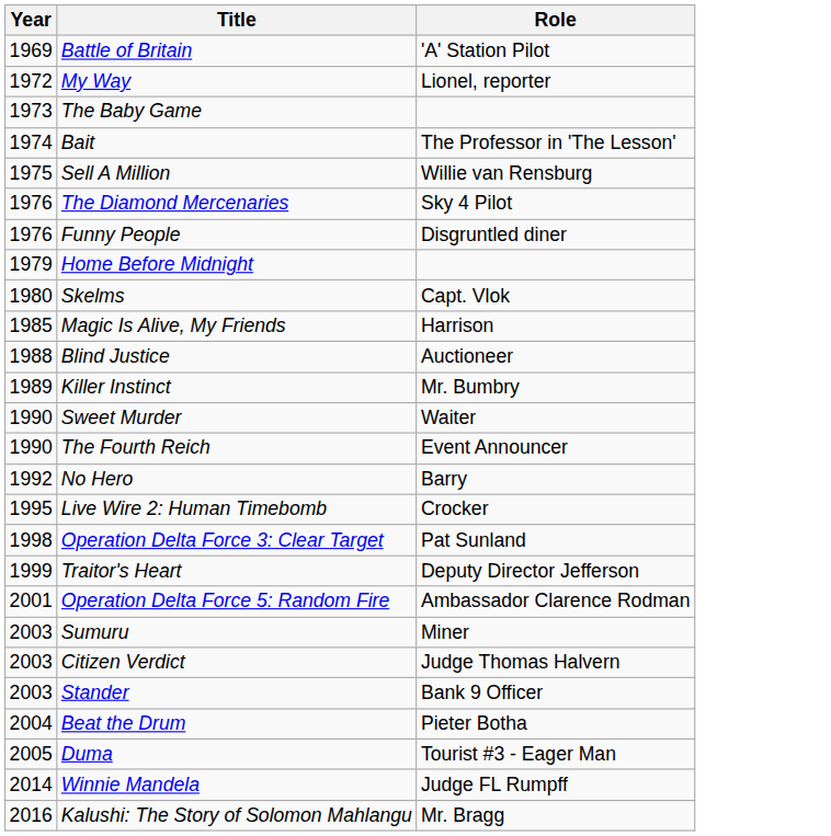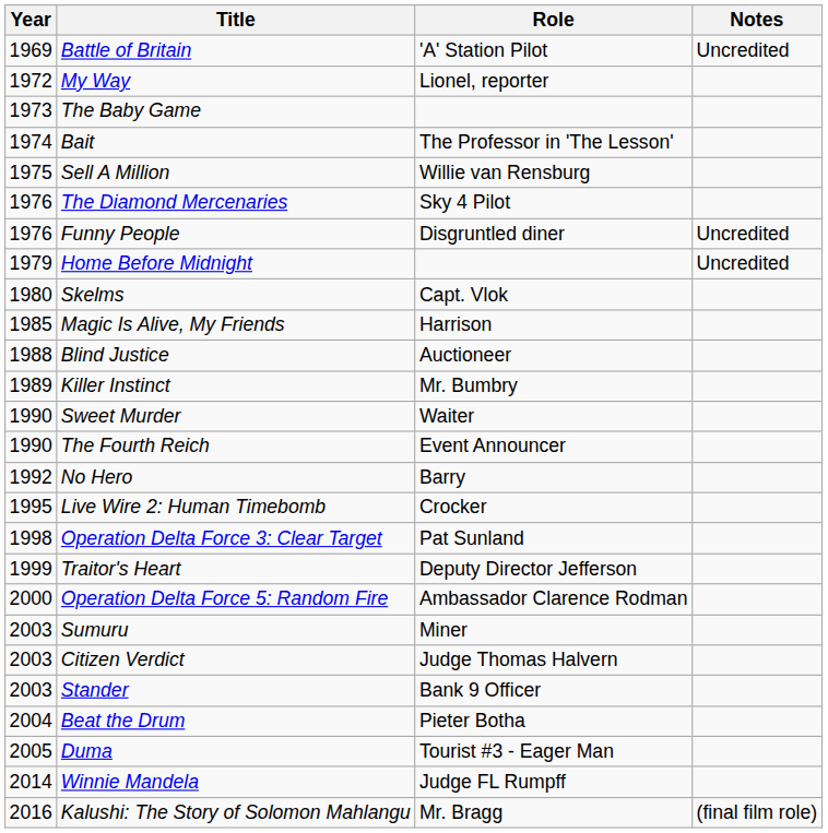+ column: Notes | Uncredited | Uncredited | Uncredited | (final film role)
Operation Delta Force 5: Random Fire | Year: 2001 -> 2000
